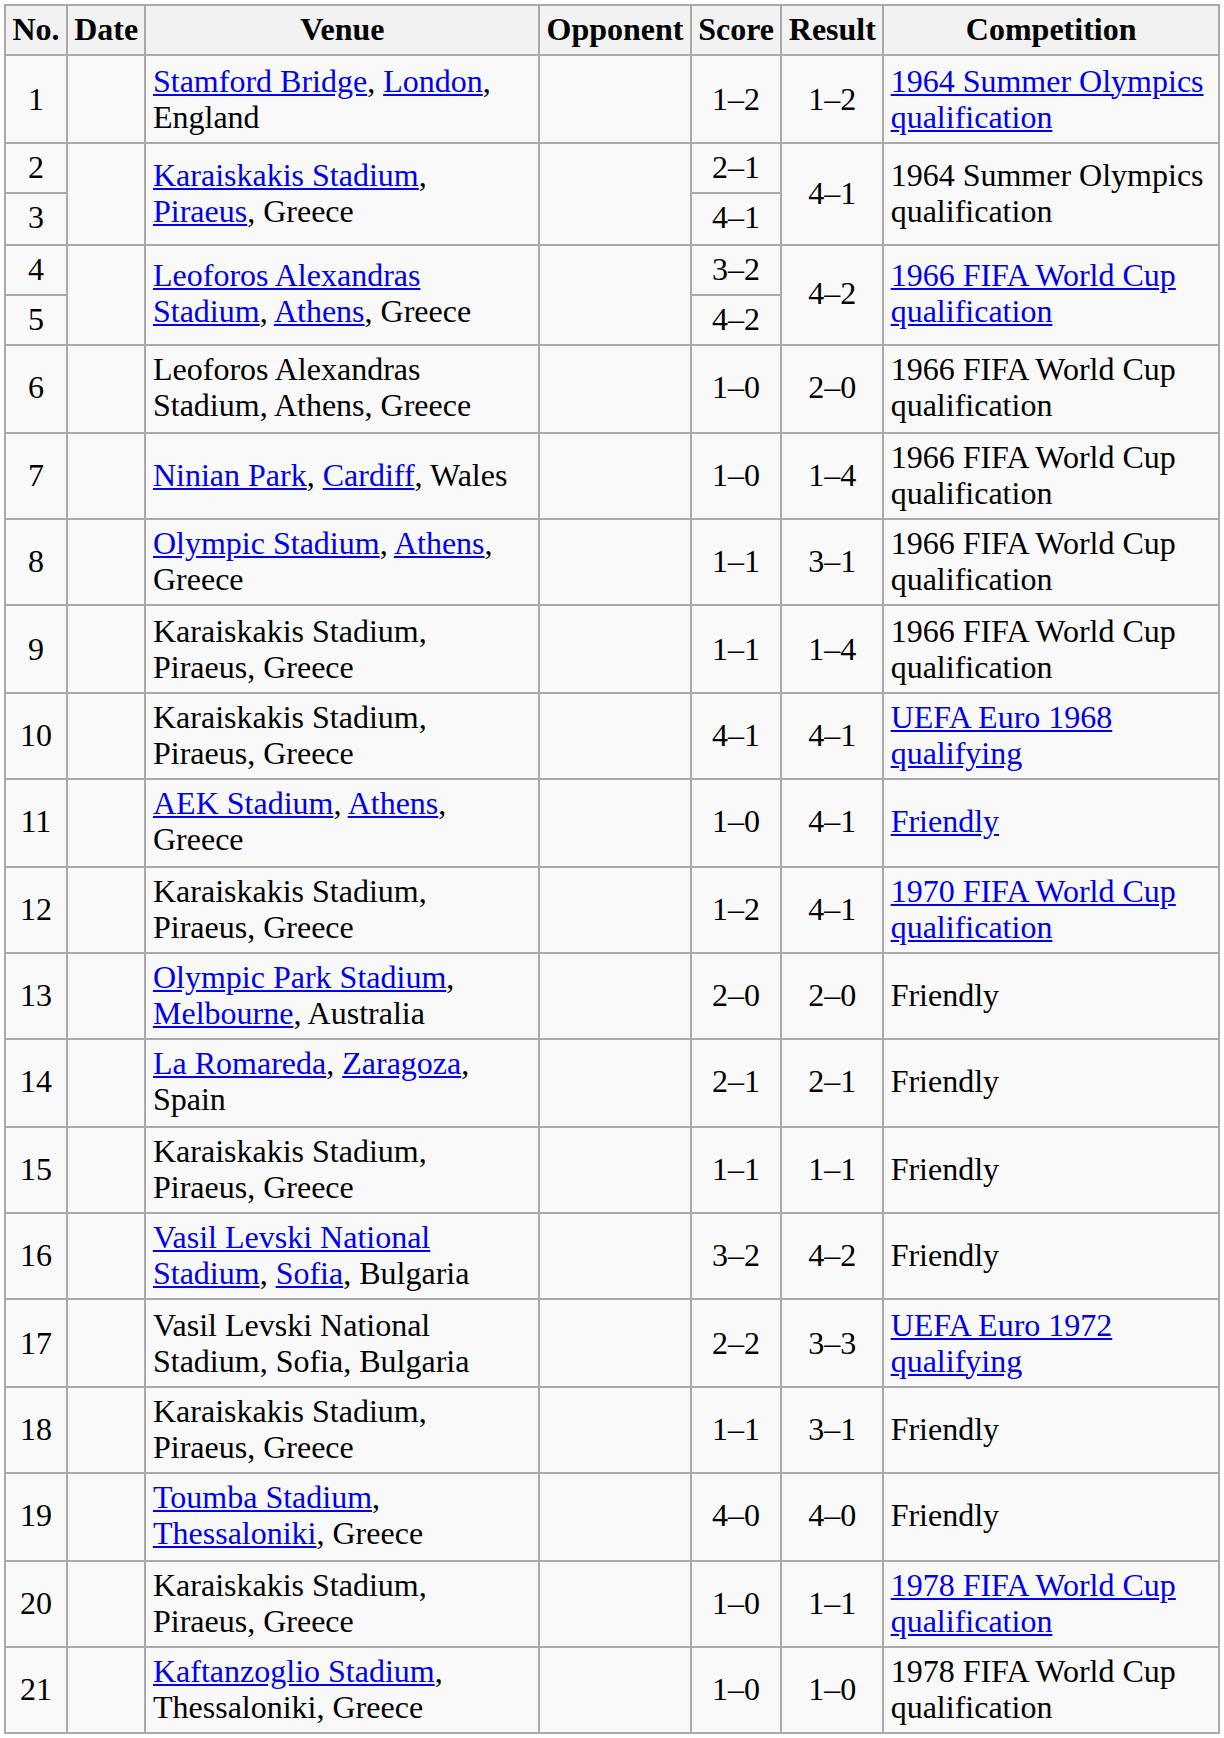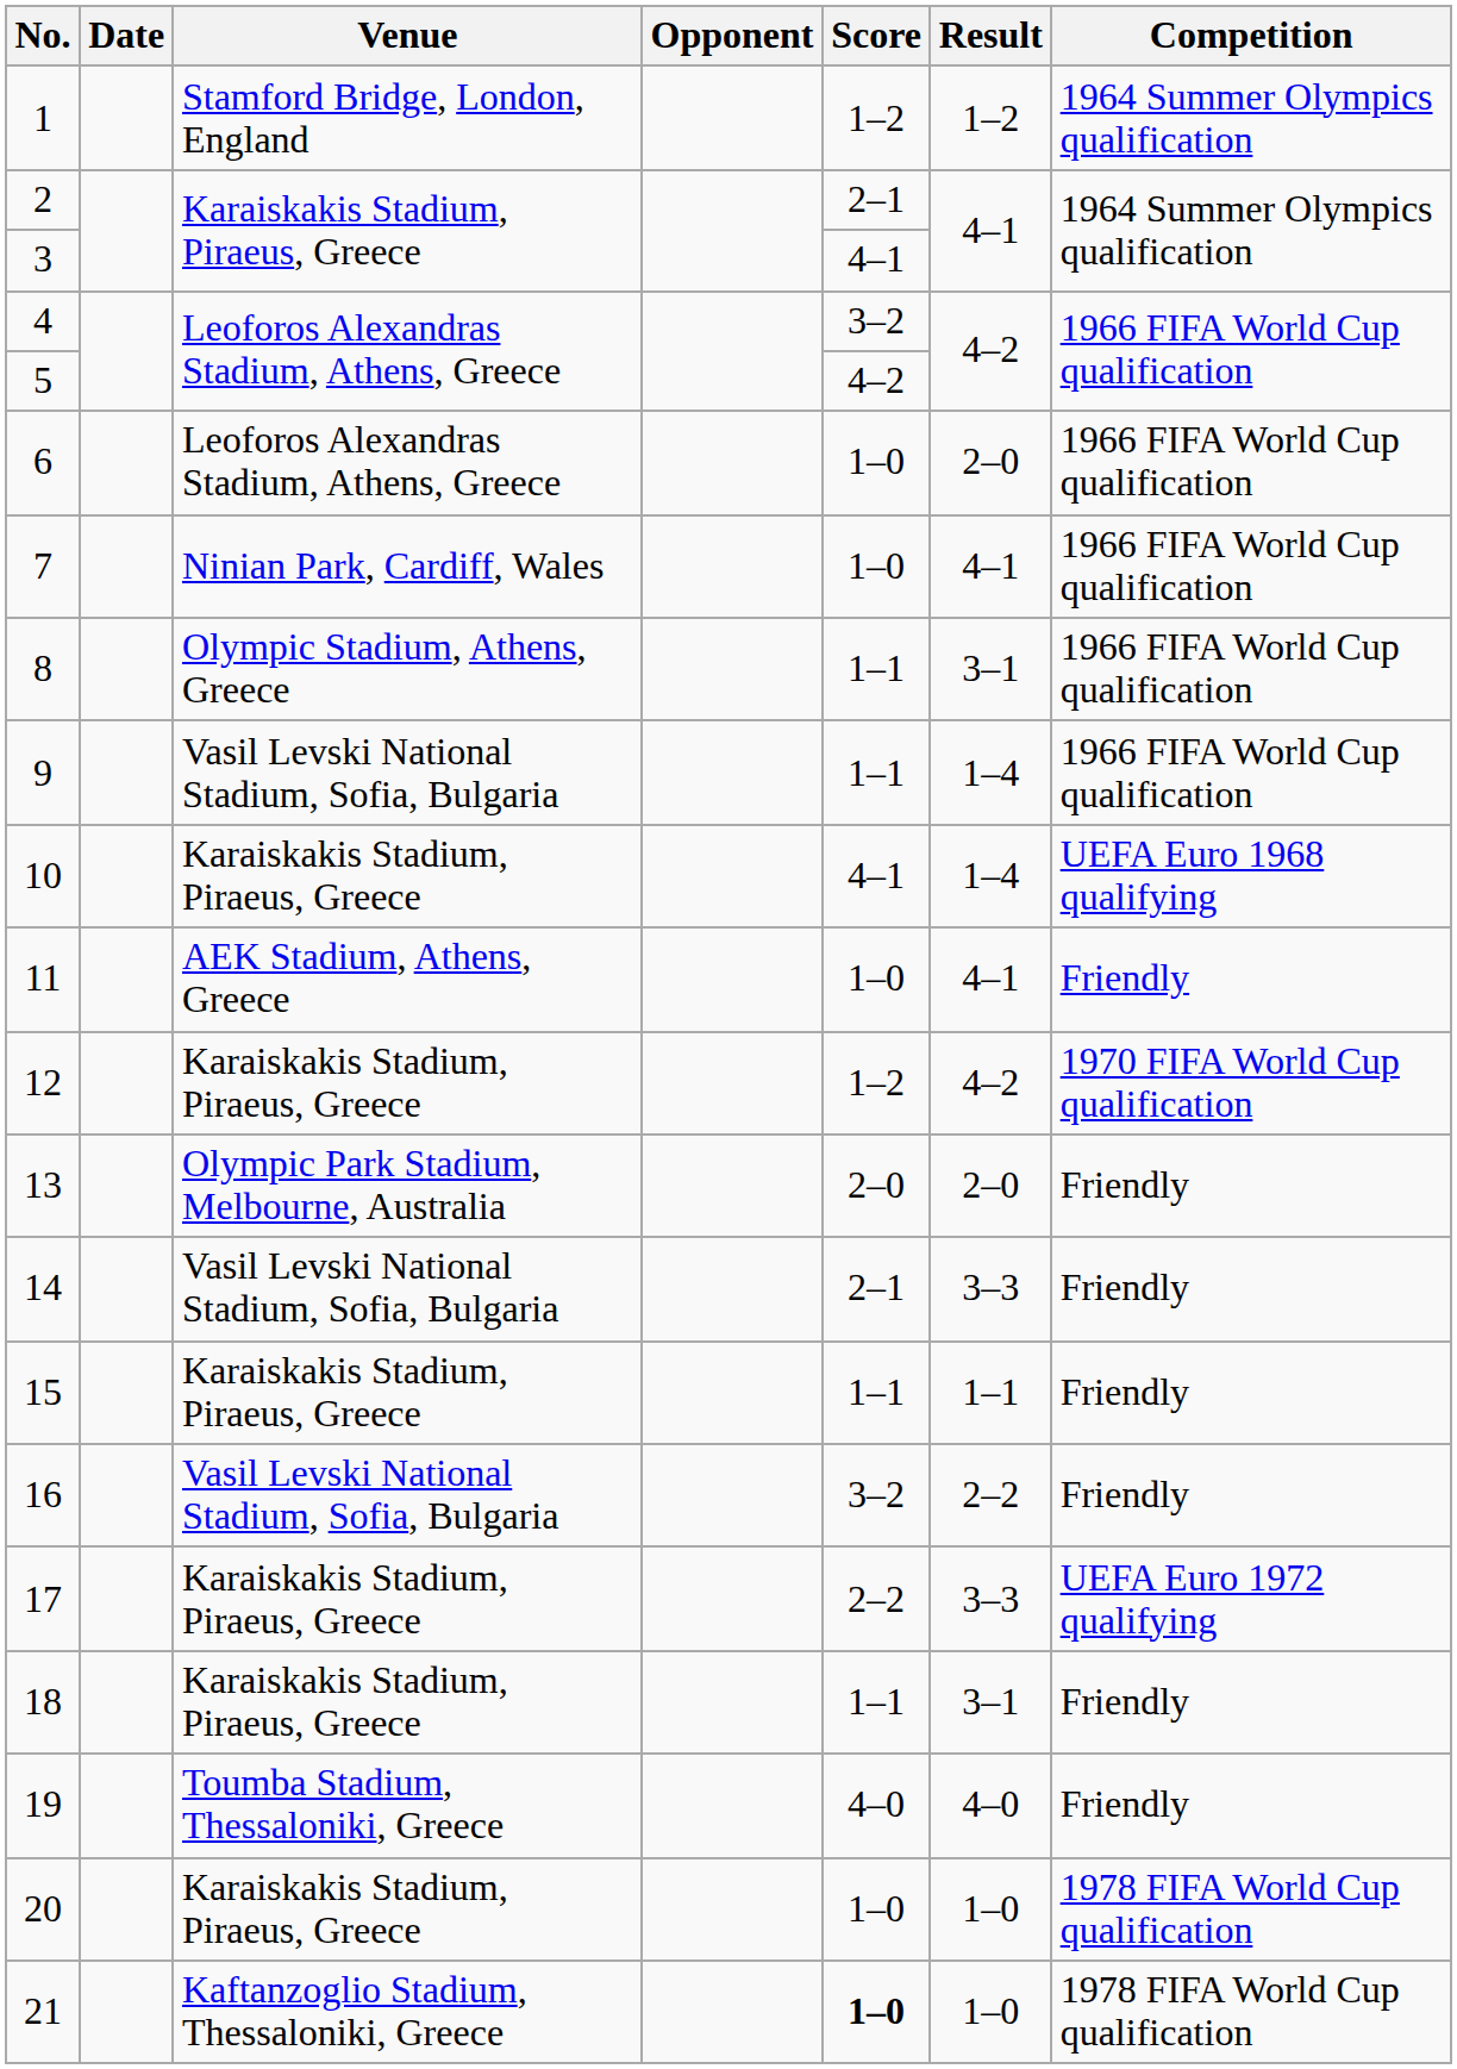7 | Result: 1–4 -> 4–1
9 | Venue: Karaiskakis Stadium, Piraeus, Greece -> Vasil Levski National Stadium, Sofia, Bulgaria
10 | Result: 4–1 -> 1–4
12 | Result: 4–1 -> 4–2
14 | Venue: La Romareda, Zaragoza, Spain -> Vasil Levski National Stadium, Sofia, Bulgaria
14 | Result: 2–1 -> 3–3
16 | Result: 4–2 -> 2–2
17 | Venue: Vasil Levski National Stadium, Sofia, Bulgaria -> Karaiskakis Stadium, Piraeus, Greece
20 | Result: 1–1 -> 1–0
21 | Score: normal -> bold
